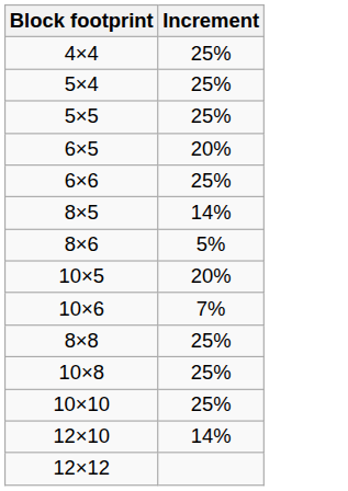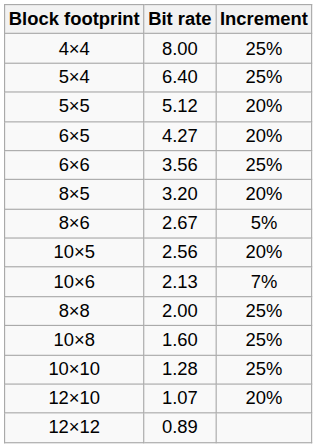+ column: Bit rate | 8.00 | 6.40 | 5.12 | 4.27 | 3.56 | 3.20 | 2.67 | 2.56 | 2.13 | 2.00 | 1.60 | 1.28 | 1.07 | 0.89
5×5 | Increment: 25% -> 20%
8×5 | Increment: 14% -> 20%
12×10 | Increment: 14% -> 20%
